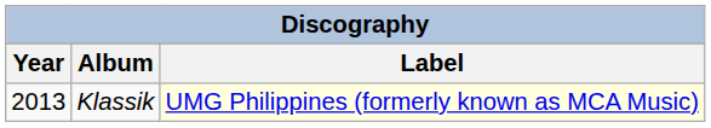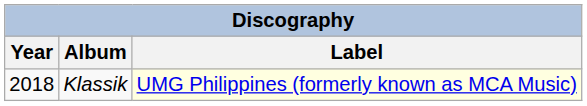Klassik | Year: 2013 -> 2018
